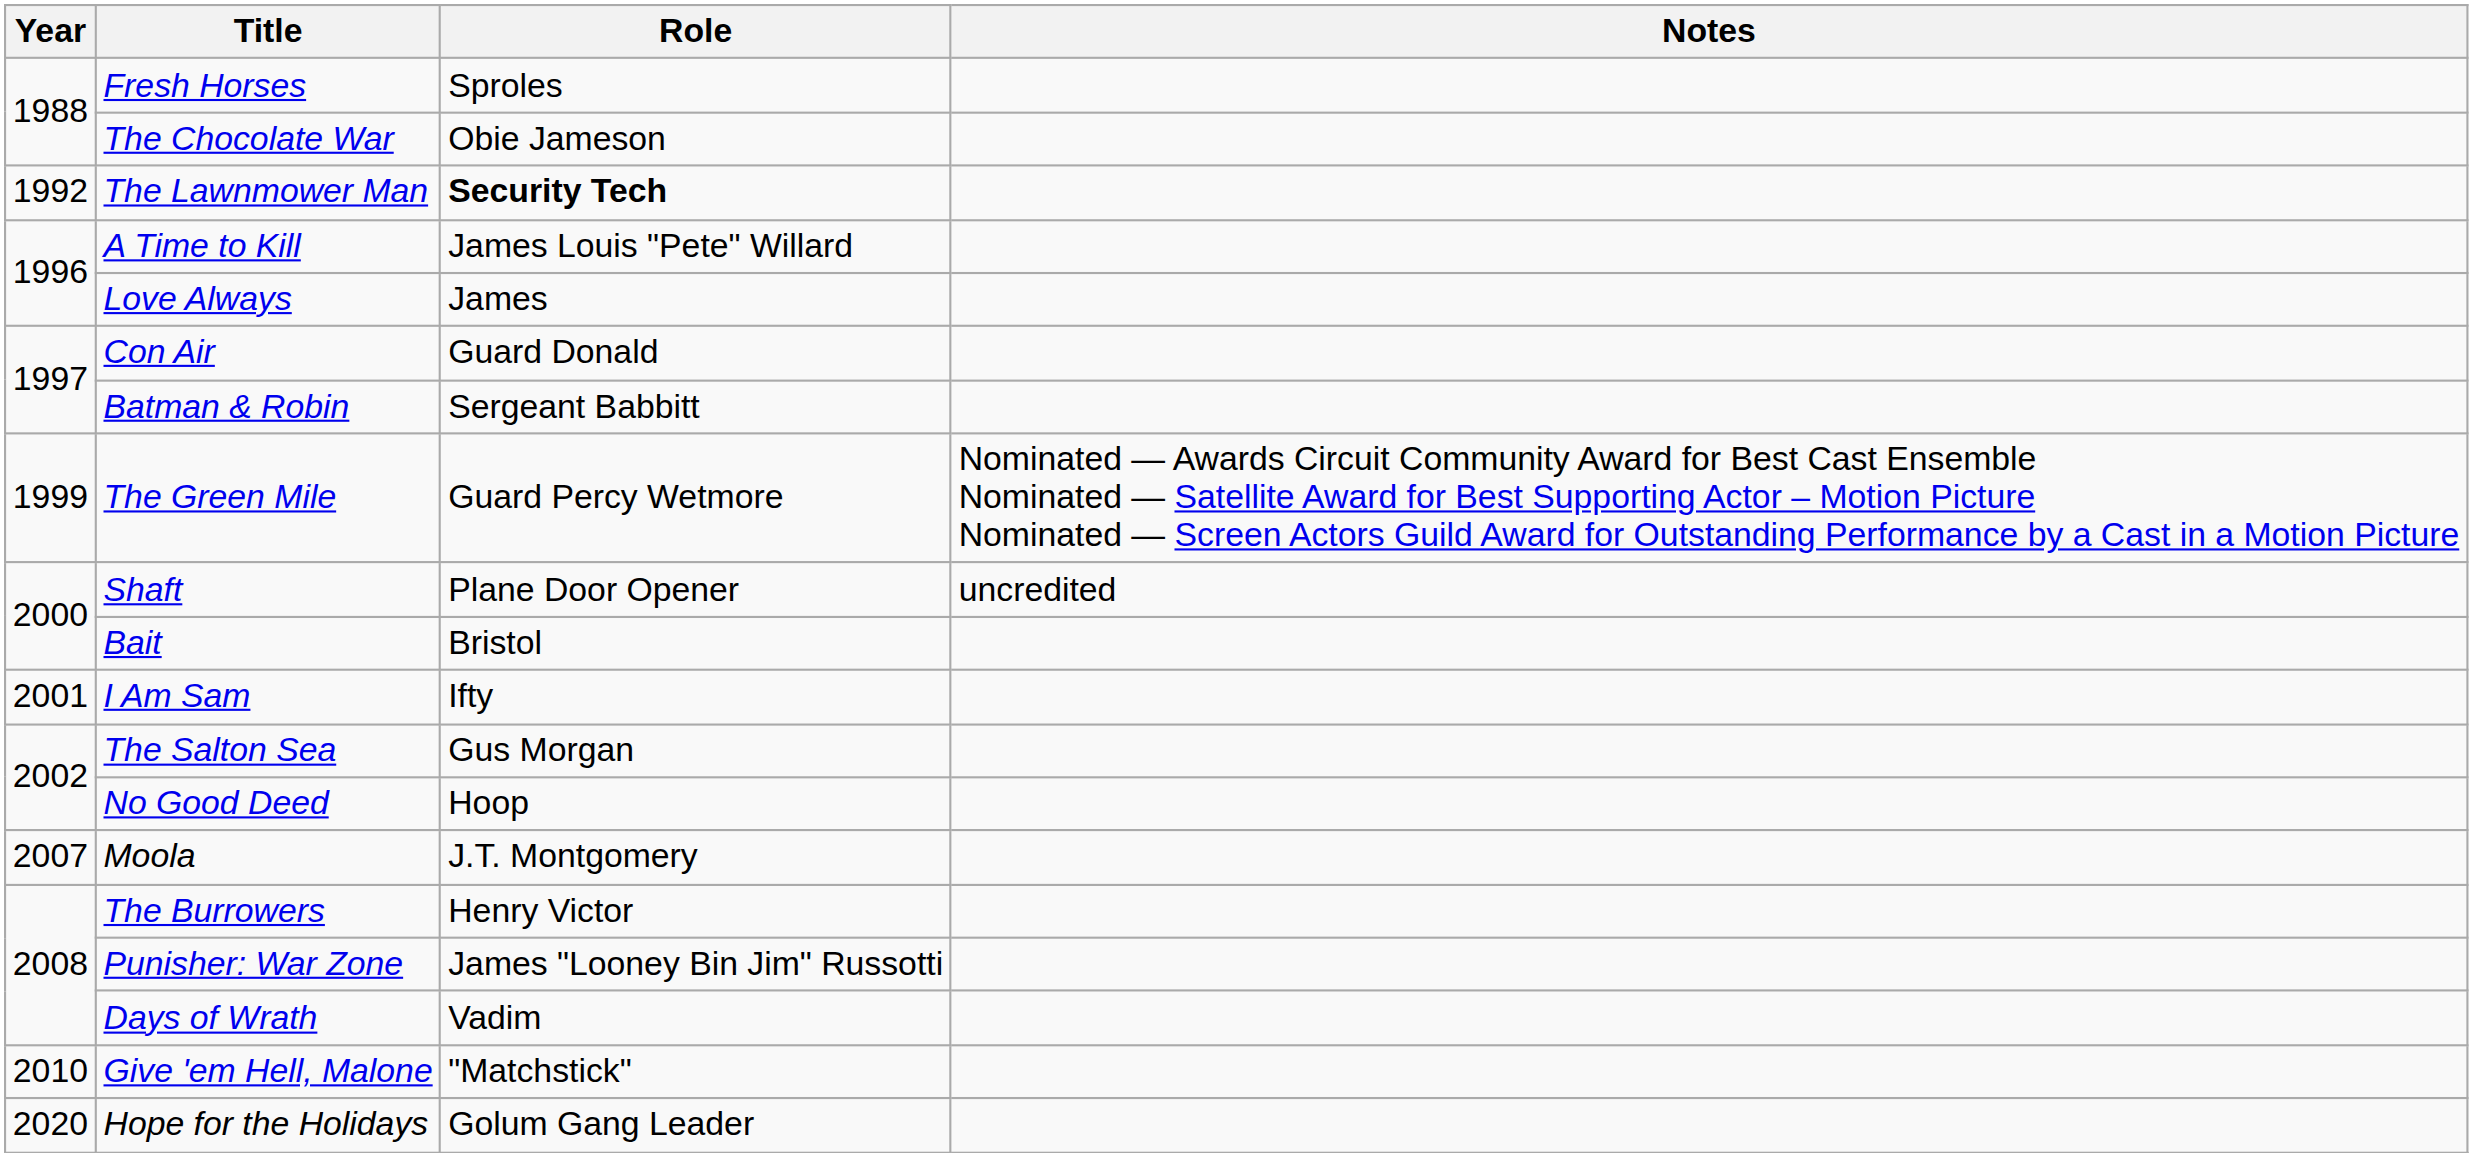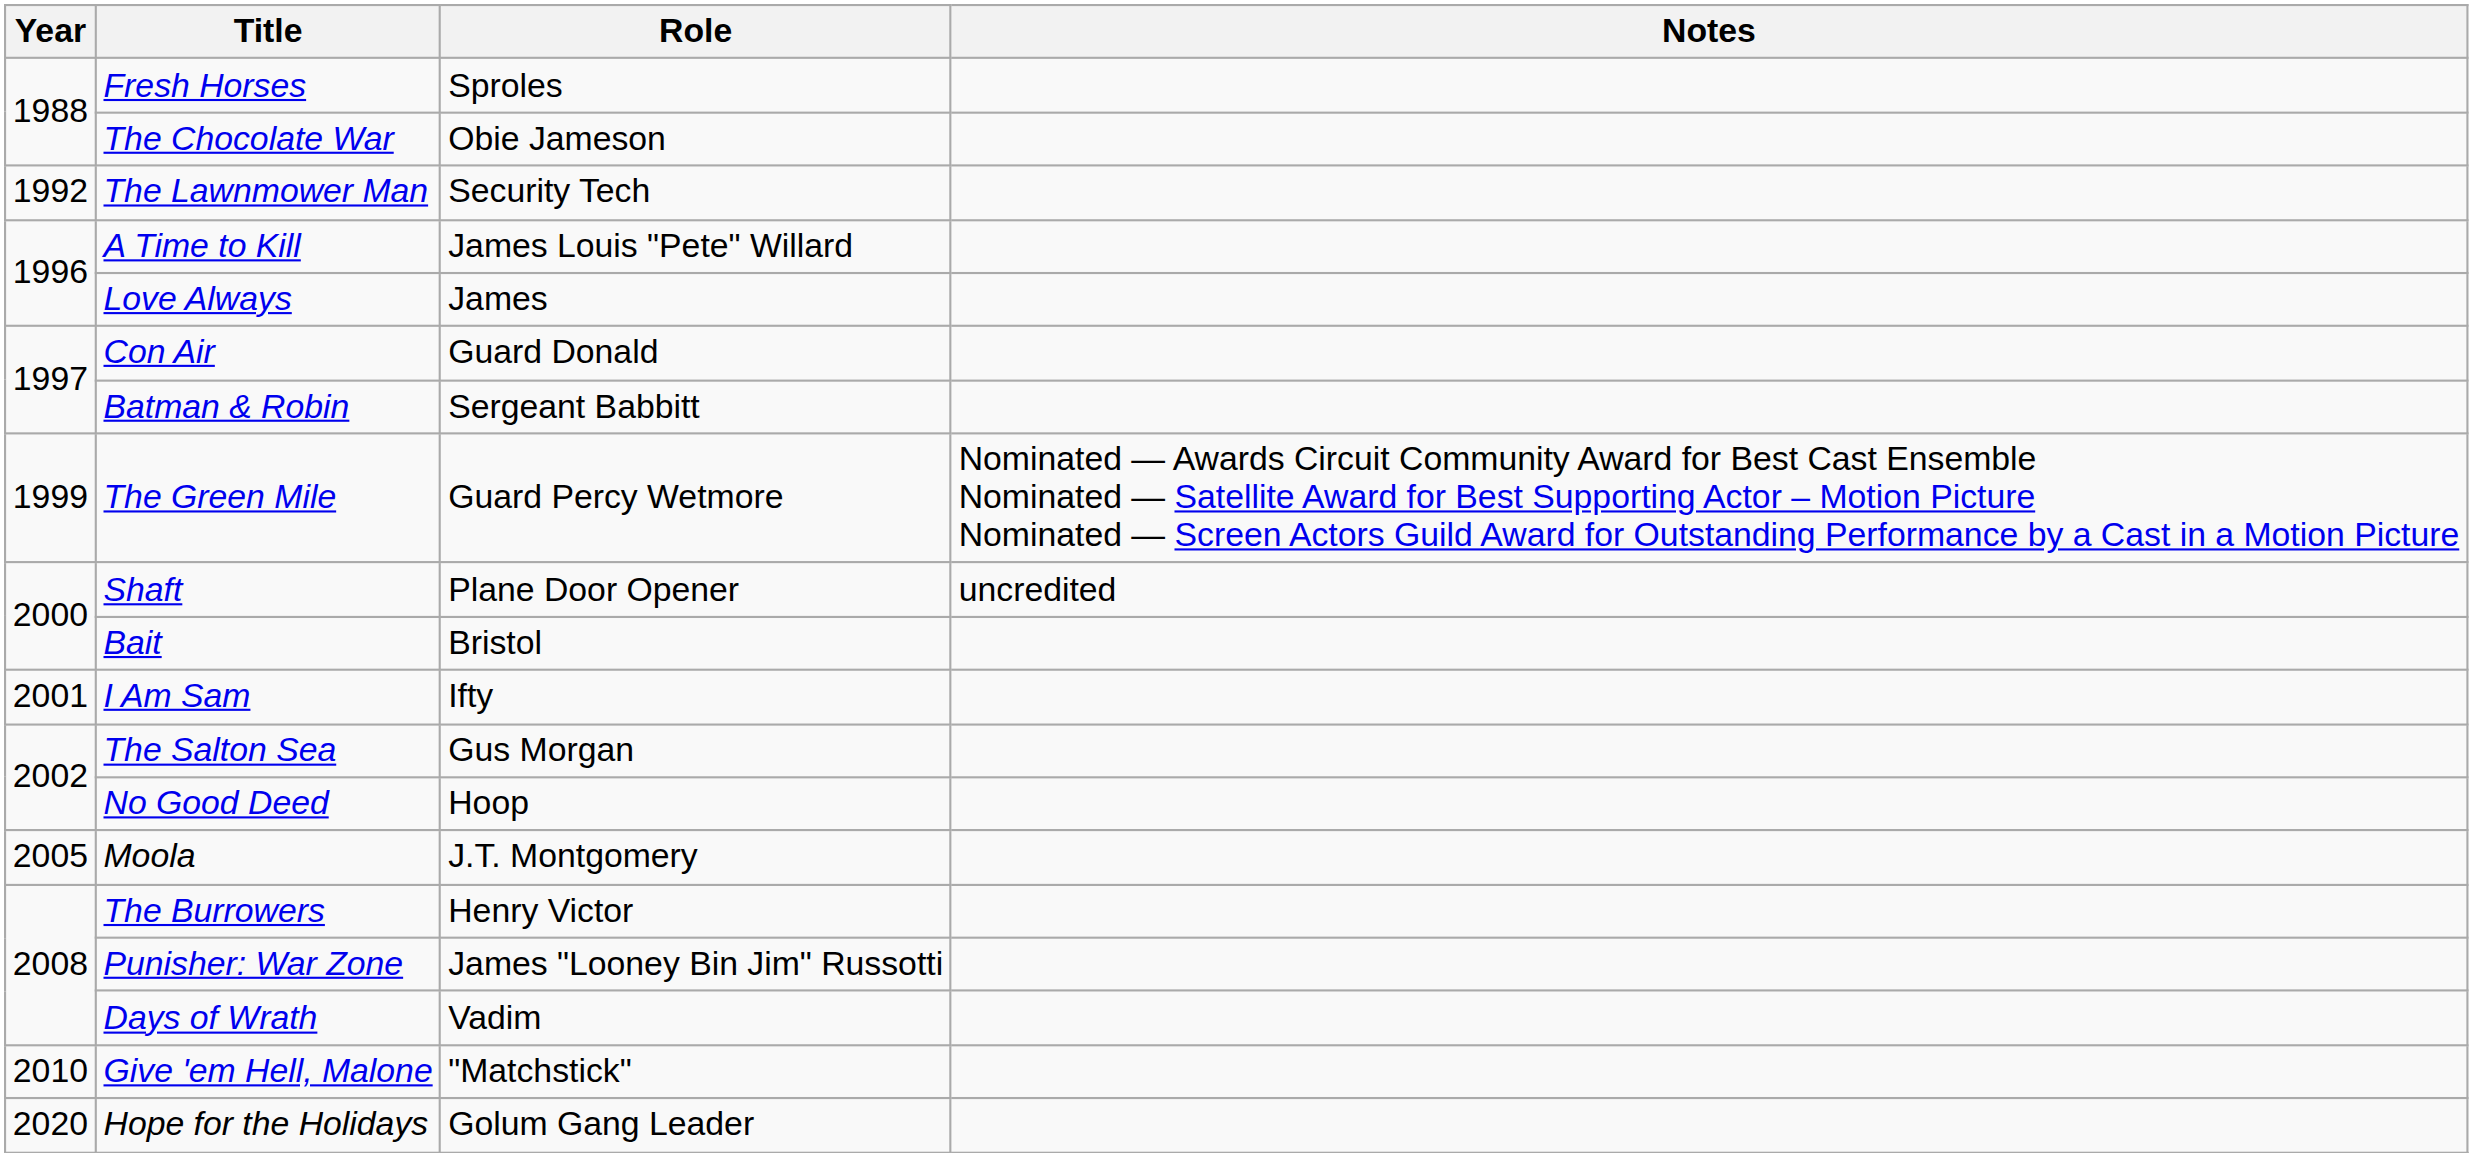The Lawnmower Man | Role: bold -> normal
Moola | Year: 2007 -> 2005
